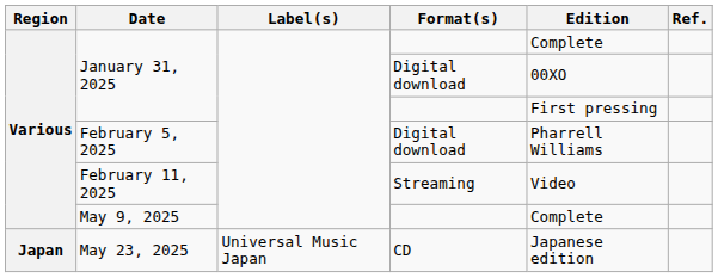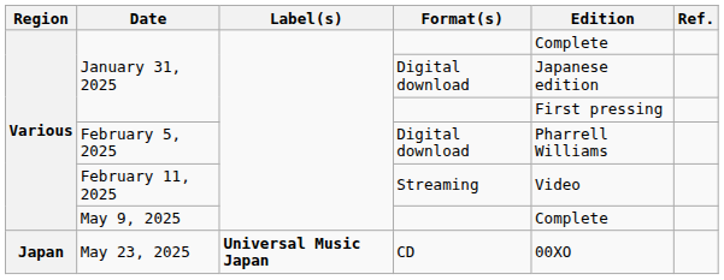January 31, 2025 / Digital download | Edition: 00XO -> Japanese edition
May 23, 2025 | Label(s): normal -> bold
May 23, 2025 | Edition: Japanese edition -> 00XO
